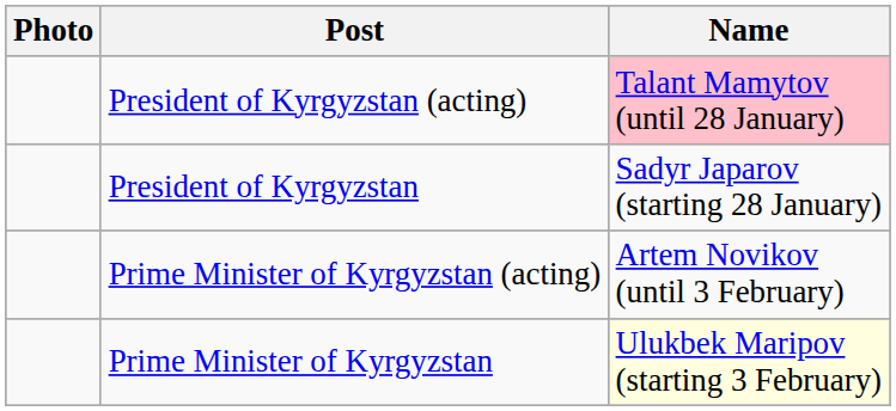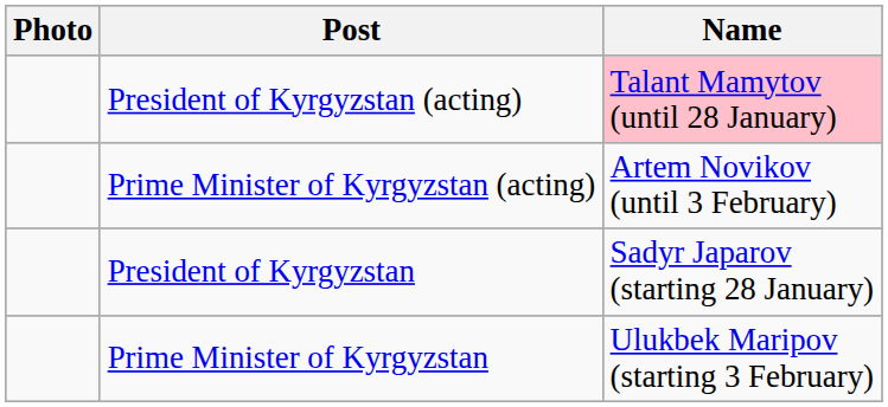rows swapped: President of Kyrgyzstan <-> Prime Minister of Kyrgyzstan (acting)
Prime Minister of Kyrgyzstan | Name: lightyellow background -> no background
